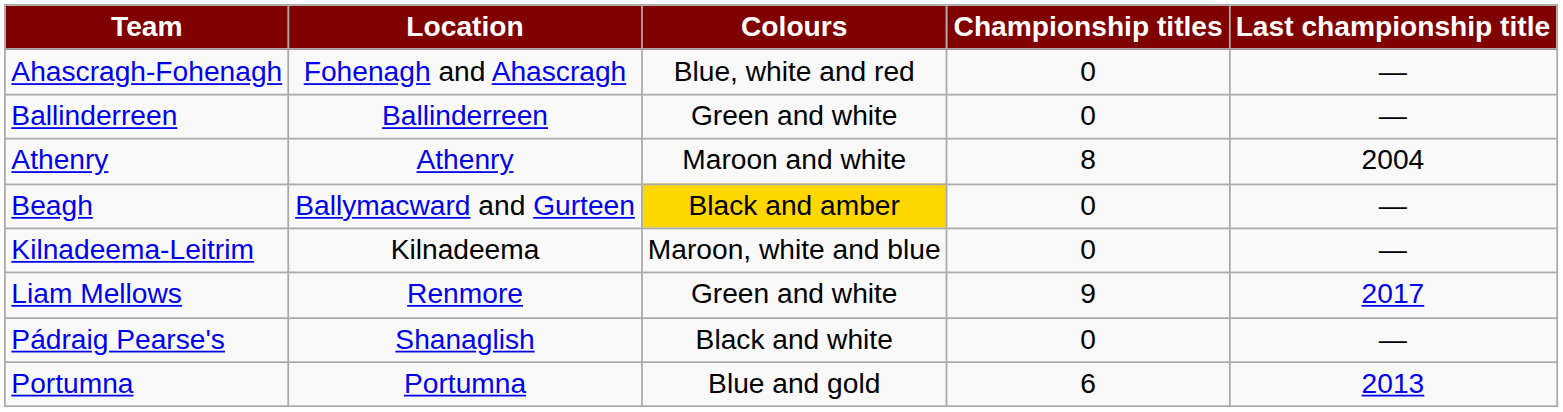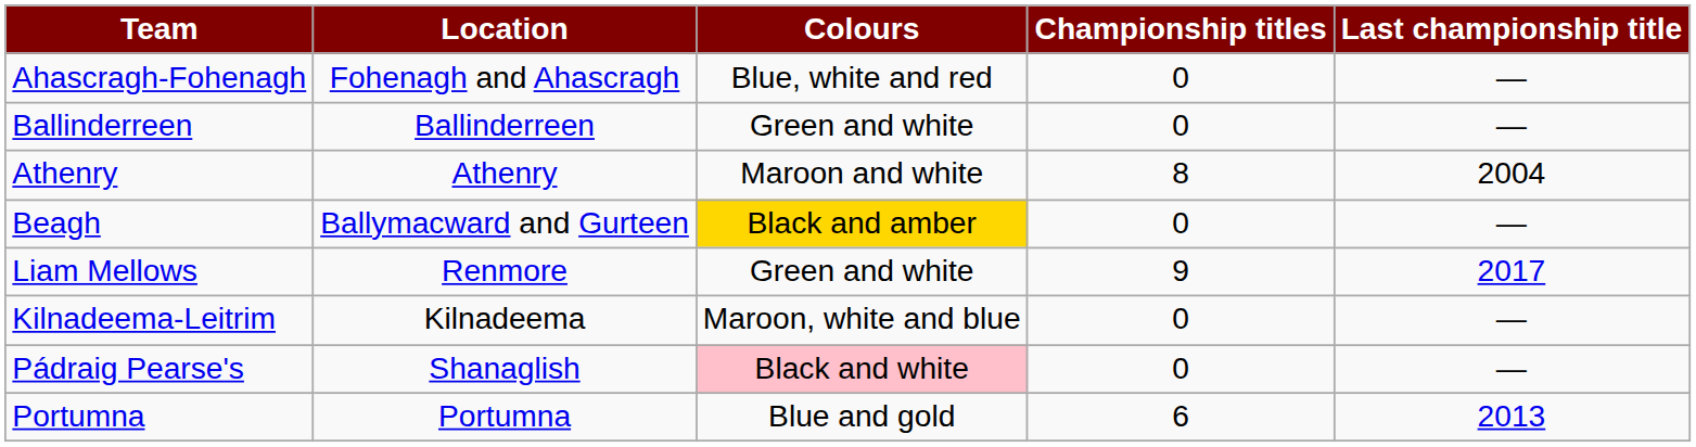rows swapped: Kilnadeema-Leitrim <-> Liam Mellows
Pádraig Pearse's | Colours: no background -> pink background
